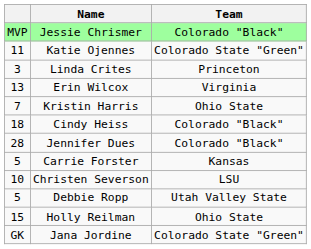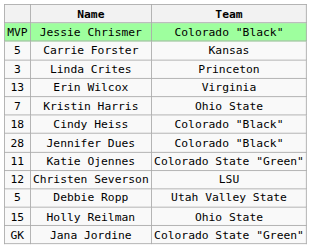rows swapped: Katie Ojennes <-> Carrie Forster
Christen Severson | column 1: 10 -> 12
